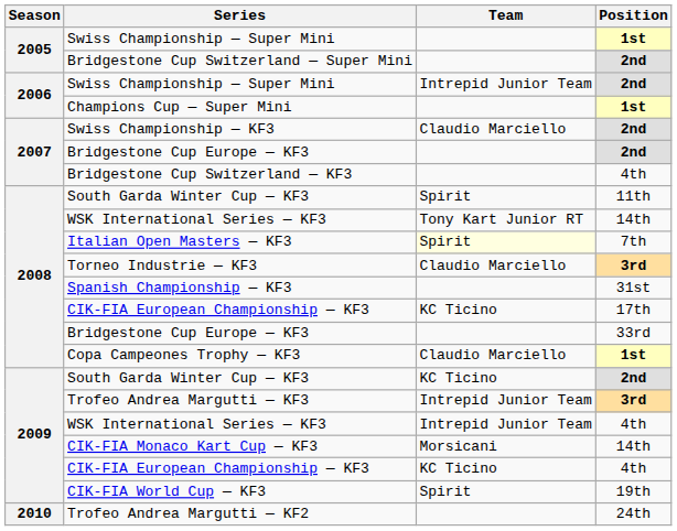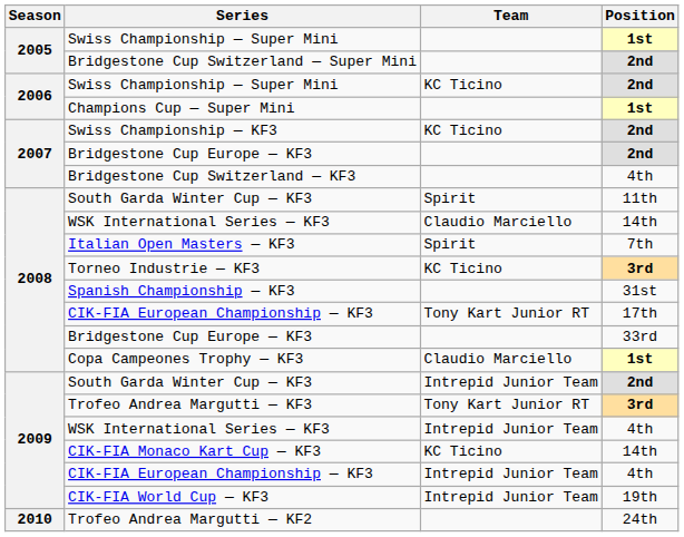Swiss Championship — Super Mini / 2nd | Team: Intrepid Junior Team -> KC Ticino
Swiss Championship — KF3 | Team: Claudio Marciello -> KC Ticino
WSK International Series — KF3 / 14th | Team: Tony Kart Junior RT -> Claudio Marciello
Italian Open Masters — KF3 | Team: lightyellow background -> no background
Torneo Industrie — KF3 | Team: Claudio Marciello -> KC Ticino
CIK-FIA European Championship — KF3 / 17th | Team: KC Ticino -> Tony Kart Junior RT
South Garda Winter Cup — KF3 / 2nd | Team: KC Ticino -> Intrepid Junior Team
Trofeo Andrea Margutti — KF3 | Team: Intrepid Junior Team -> Tony Kart Junior RT
CIK-FIA Monaco Kart Cup — KF3 | Team: Morsicani -> KC Ticino
CIK-FIA European Championship — KF3 / 4th | Team: KC Ticino -> Intrepid Junior Team
CIK-FIA World Cup — KF3 | Team: Spirit -> Intrepid Junior Team
